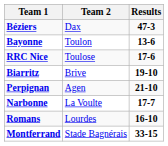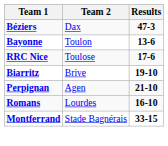- row: Narbonne | La Voulte | 17-7
